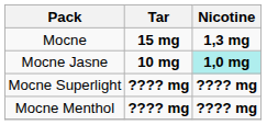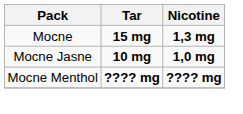Mocne Jasne | Nicotine: paleturquoise background -> no background
- row: Mocne Superlight | ???? mg | ???? mg
